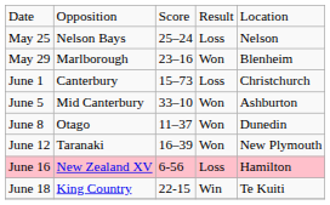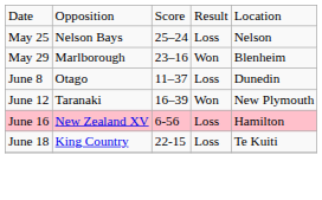- row: June 1 | Canterbury | 15–73 | Loss | Christchurch
- row: June 5 | Mid Canterbury | 33–10 | Won | Ashburton
June 8 | column 4: Won -> Loss
June 18 | column 4: Win -> Loss
